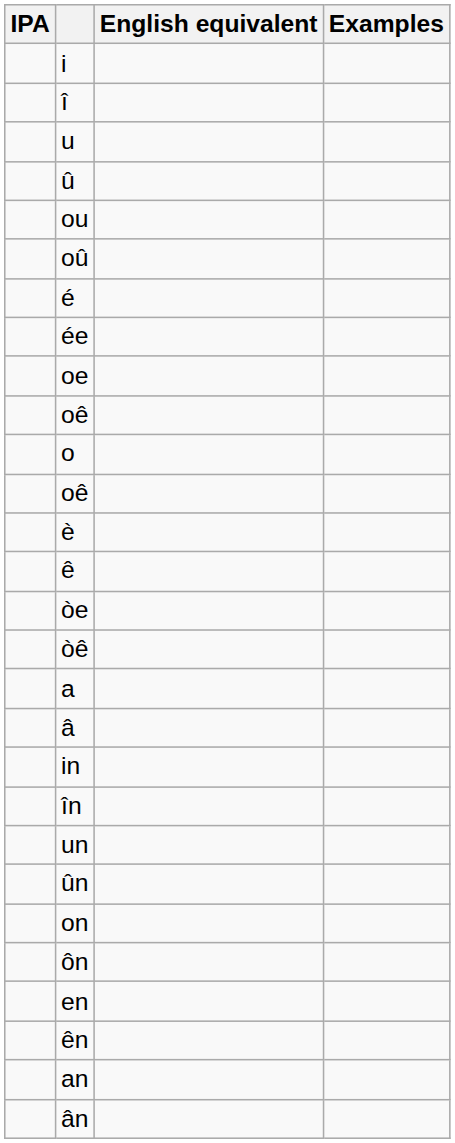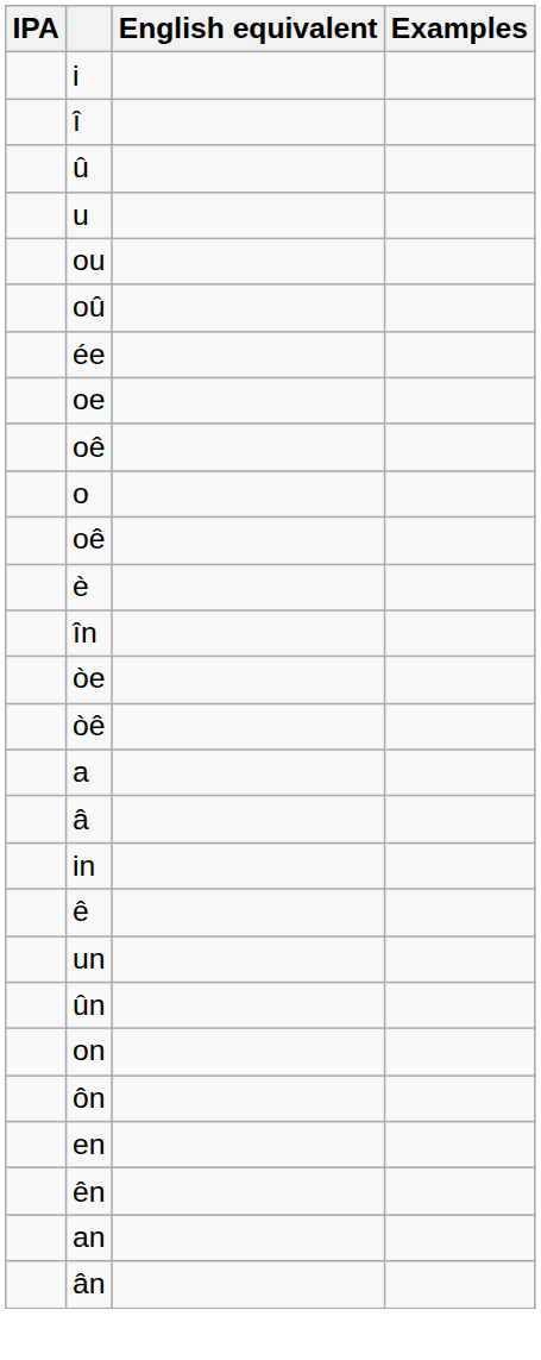rows swapped: u <-> û
- row: é
rows swapped: ê <-> în
